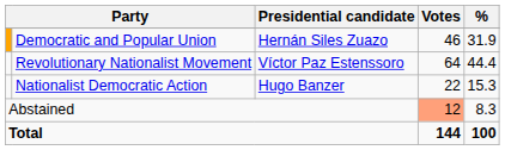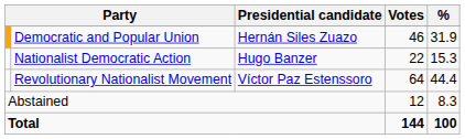rows swapped: Revolutionary Nationalist Movement <-> Nationalist Democratic Action
Abstained | Votes: lightsalmon background -> no background
